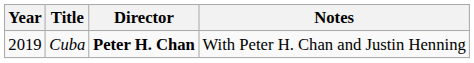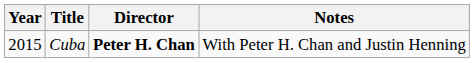Cuba | Year: 2019 -> 2015
